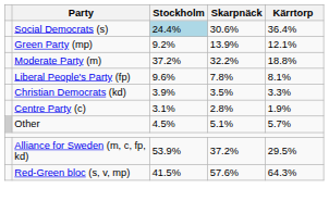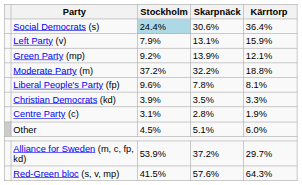+ row: Left Party (v) | 7.9% | 13.1% | 15.9%
Other | Kärrtorp: 5.7% -> 6.0%
Alliance for Sweden (m, c, fp, kd) | Kärrtorp: 29.5% -> 29.7%
